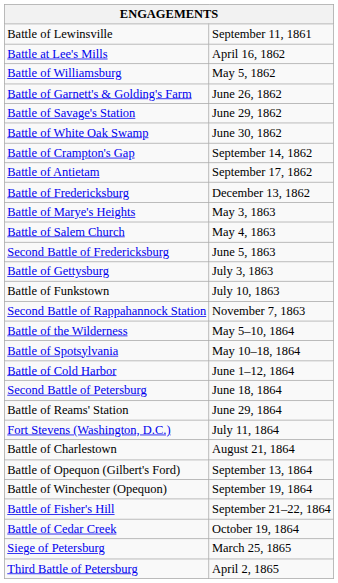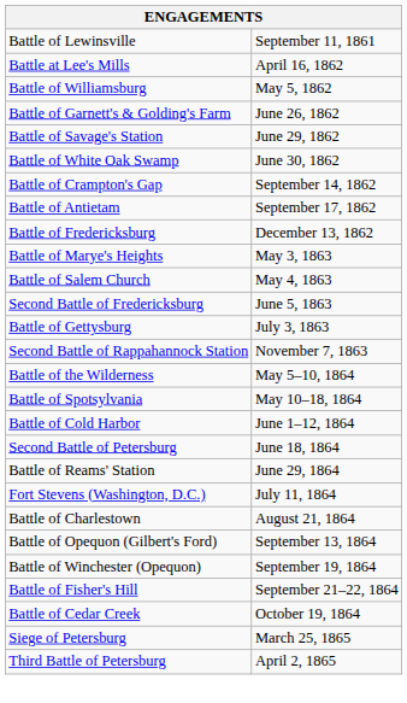- row: Battle of Funkstown | July 10, 1863
